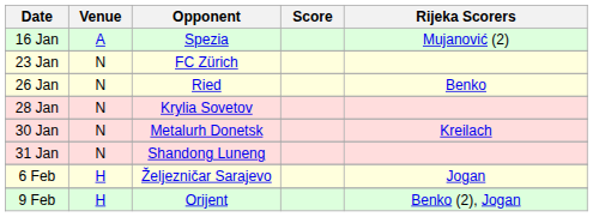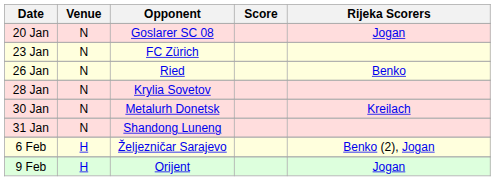- row: 16 Jan | A | Spezia | Mujanović (2)
+ row: 20 Jan | N | Goslarer SC 08 | Jogan
6 Feb | Rijeka Scorers: Jogan -> Benko (2), Jogan
9 Feb | Rijeka Scorers: Benko (2), Jogan -> Jogan
